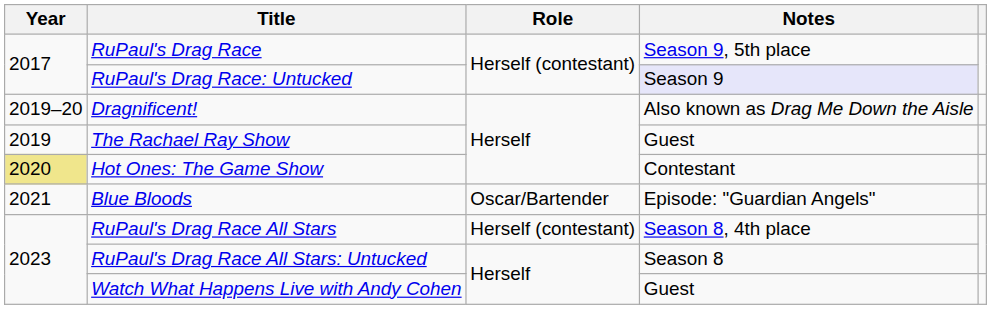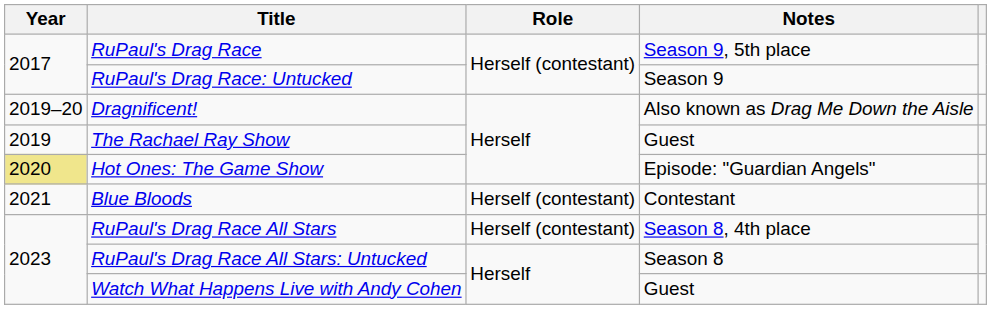RuPaul's Drag Race: Untucked | Notes: lavender background -> no background
Hot Ones: The Game Show | Notes: Contestant -> Episode: "Guardian Angels"
Blue Bloods | Role: Oscar/Bartender -> Herself (contestant)
Blue Bloods | Notes: Episode: "Guardian Angels" -> Contestant
